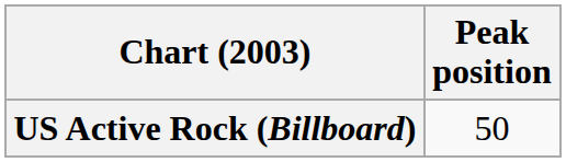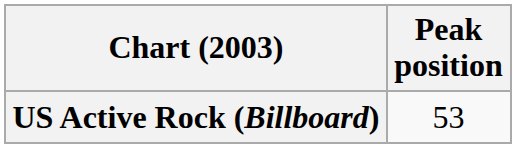US Active Rock (Billboard) | Peak position: 50 -> 53
